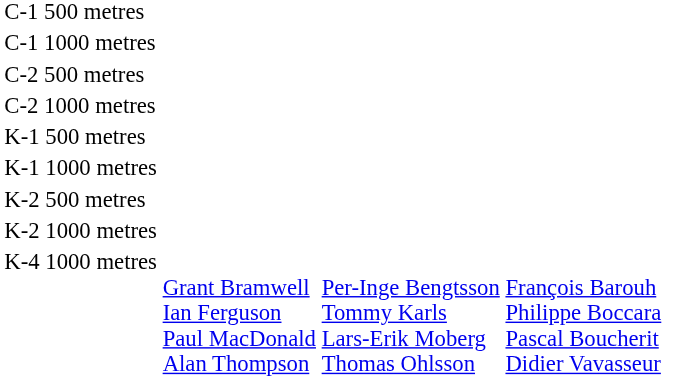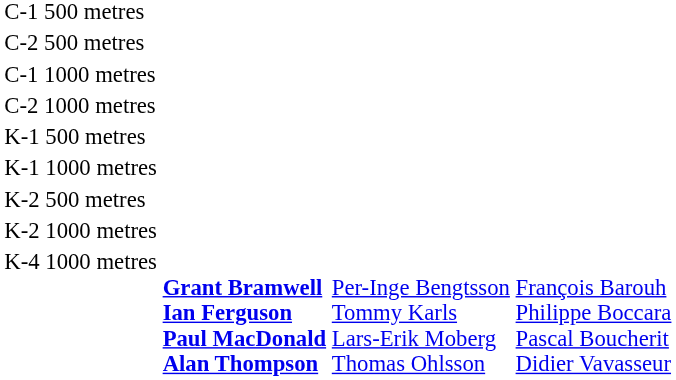rows swapped: C-1 1000 metres <-> C-2 500 metres
K-4 1000 metres | column 2: normal -> bold
